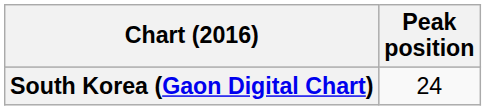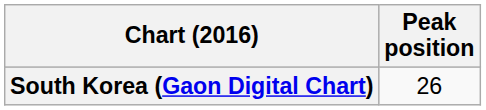South Korea (Gaon Digital Chart) | Peak position: 24 -> 26
